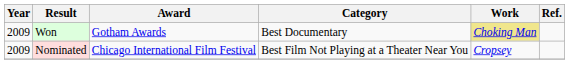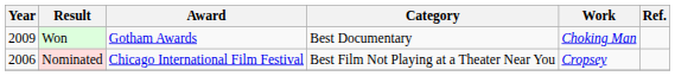Won | Work: khaki background -> no background
Nominated | Year: 2009 -> 2006
